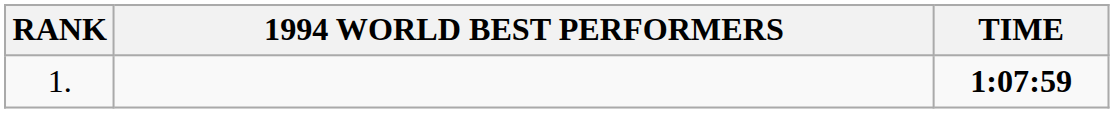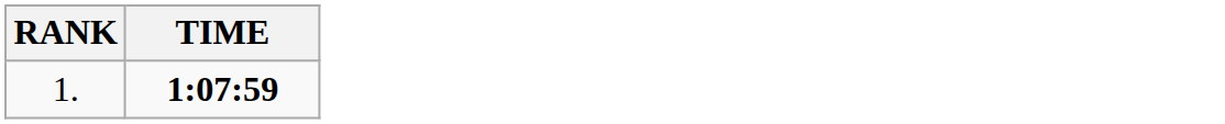- column: 1994 WORLD BEST PERFORMERS
